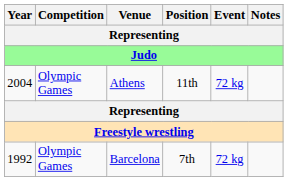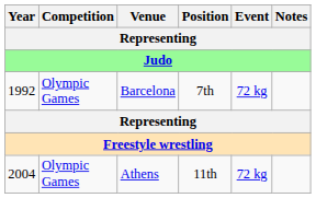rows swapped: 1992 <-> 2004
